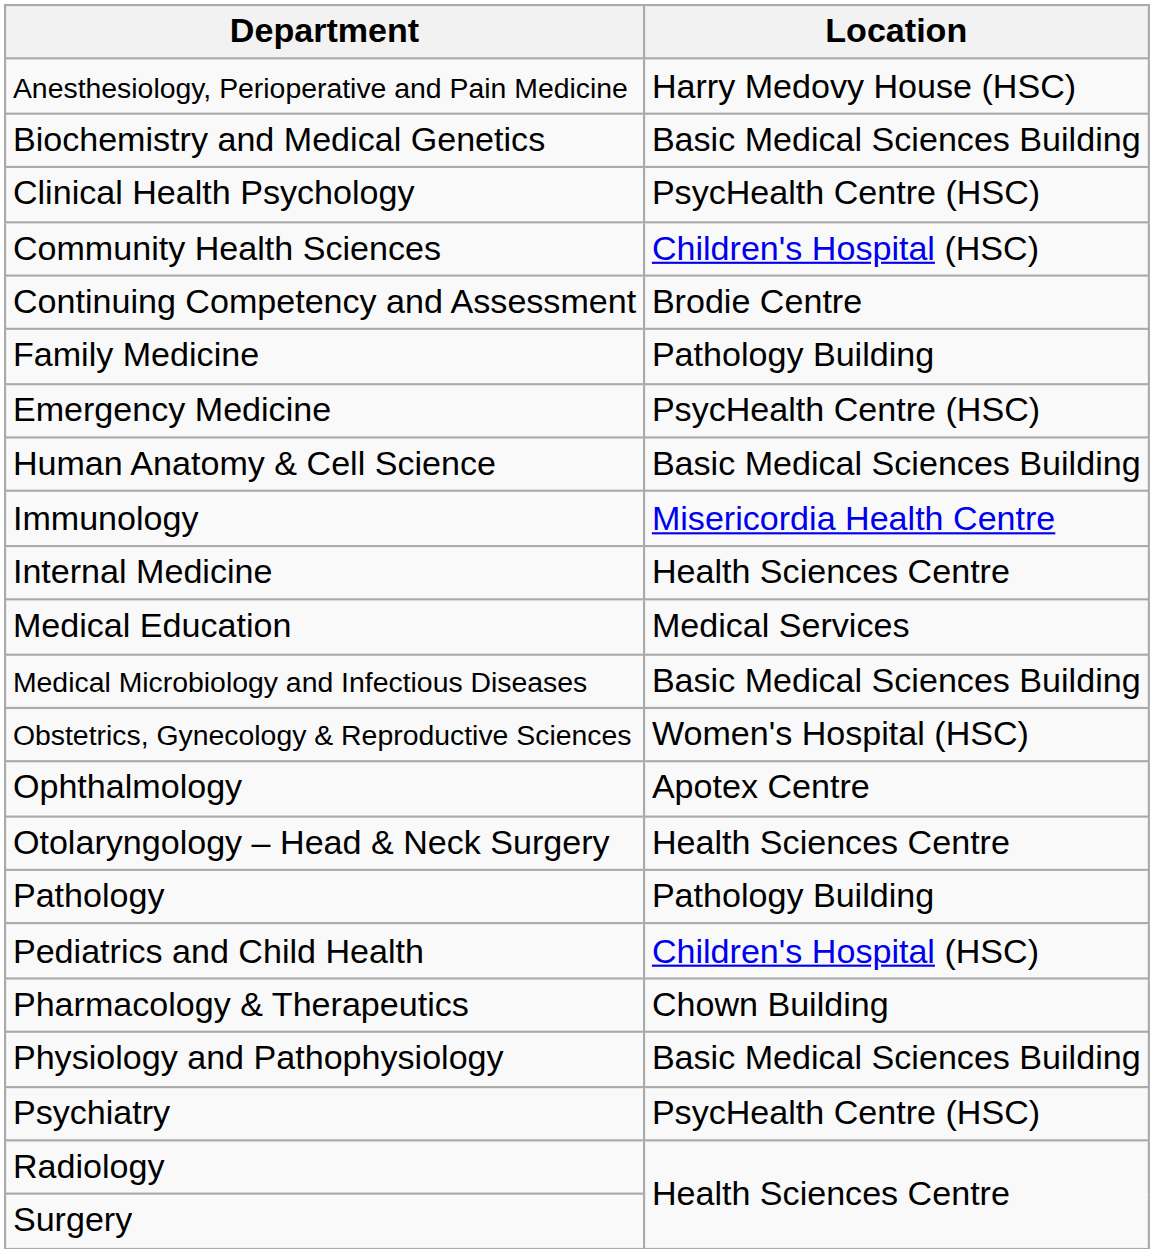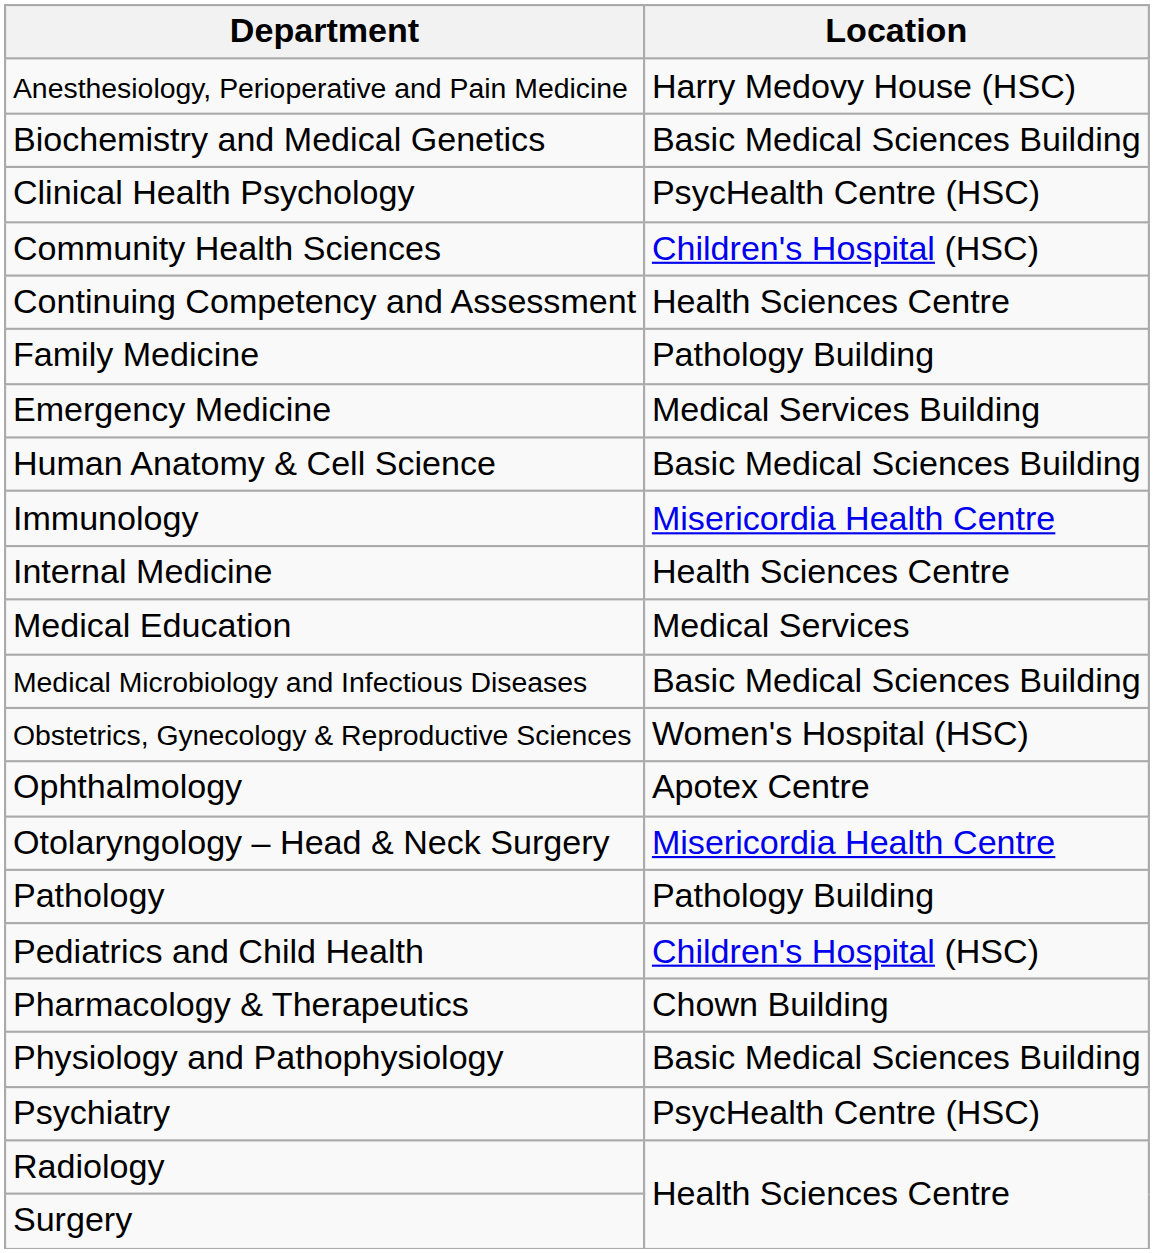Continuing Competency and Assessment | Location: Brodie Centre -> Health Sciences Centre
Emergency Medicine | Location: PsycHealth Centre (HSC) -> Medical Services Building
Otolaryngology – Head & Neck Surgery | Location: Health Sciences Centre -> Misericordia Health Centre
